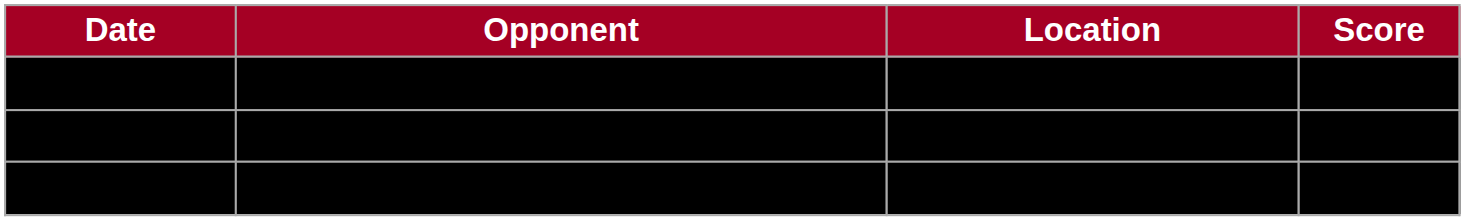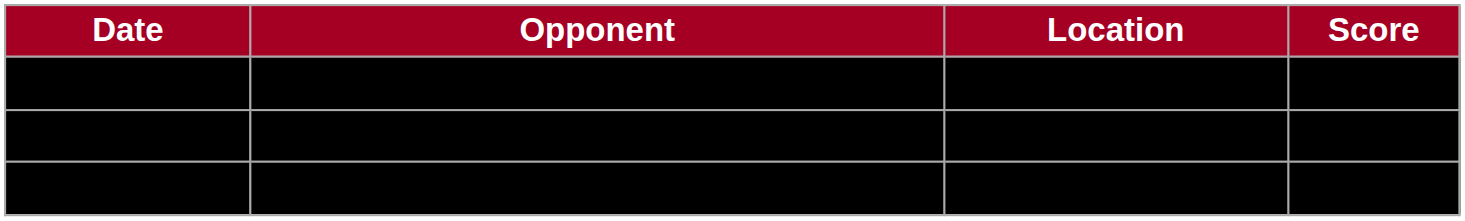March 12 | Location: Waterloo, Ontario -> Waterloo, ON
March 13 | Location: Waterloo, Ontario -> Waterloo, ON
